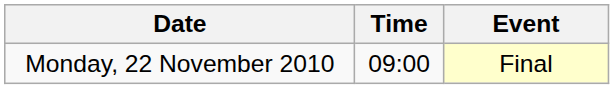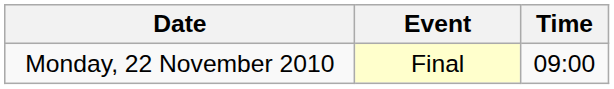columns swapped: Time <-> Event
